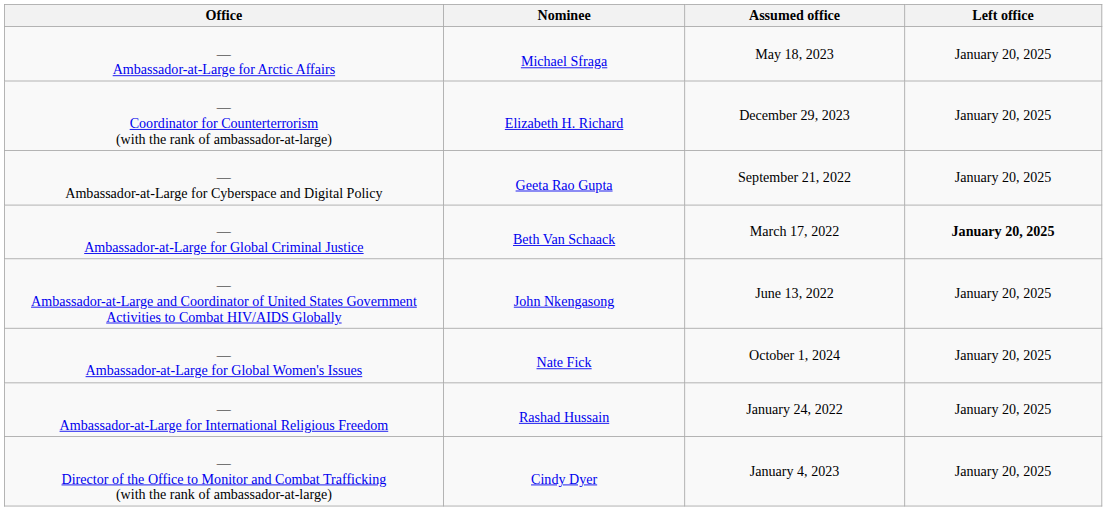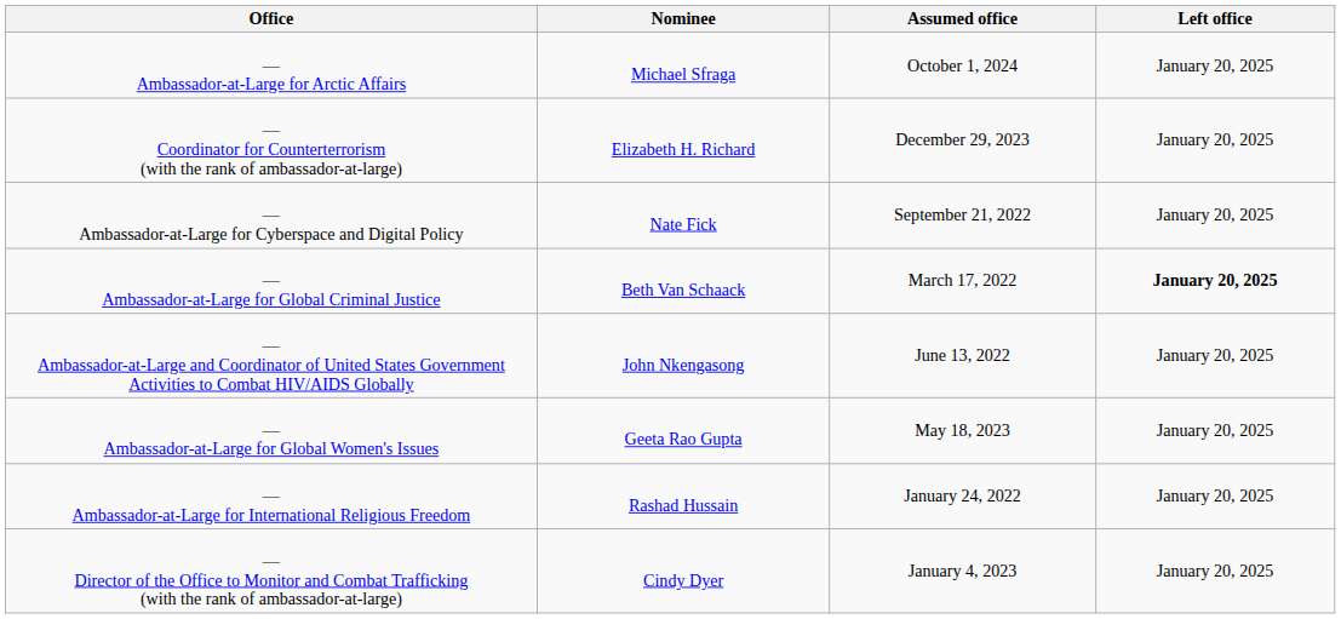— Ambassador-at-Large for Arctic Affairs | Assumed office: May 18, 2023 -> October 1, 2024
— Ambassador-at-Large for Cyberspace and Digital Policy | Nominee: Geeta Rao Gupta -> Nate Fick
— Ambassador-at-Large for Global Women's Issues | Nominee: Nate Fick -> Geeta Rao Gupta
— Ambassador-at-Large for Global Women's Issues | Assumed office: October 1, 2024 -> May 18, 2023
